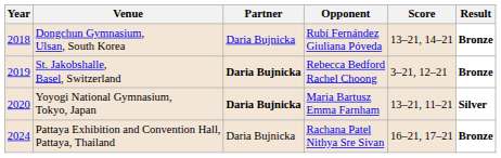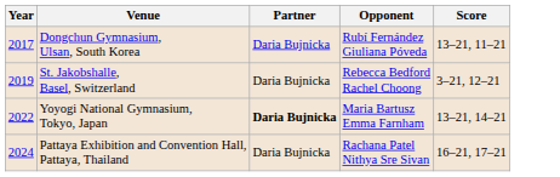- column: Result | Bronze | Bronze | Silver | Bronze
Dongchun Gymnasium, Ulsan, South Korea | Year: 2018 -> 2017
Dongchun Gymnasium, Ulsan, South Korea | Score: 13–21, 14–21 -> 13–21, 11–21
St. Jakobshalle, Basel, Switzerland | Partner: bold -> normal
Yoyogi National Gymnasium, Tokyo, Japan | Year: 2020 -> 2022
Yoyogi National Gymnasium, Tokyo, Japan | Score: 13–21, 11–21 -> 13–21, 14–21
